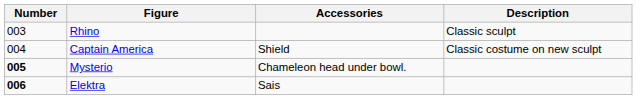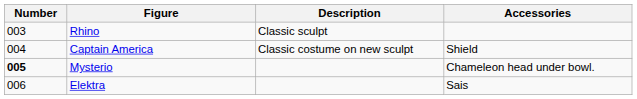columns swapped: Description <-> Accessories
Elektra | Number: bold -> normal
